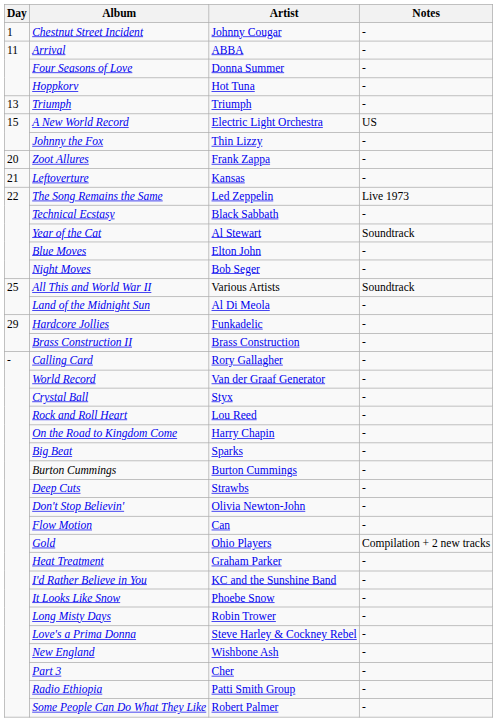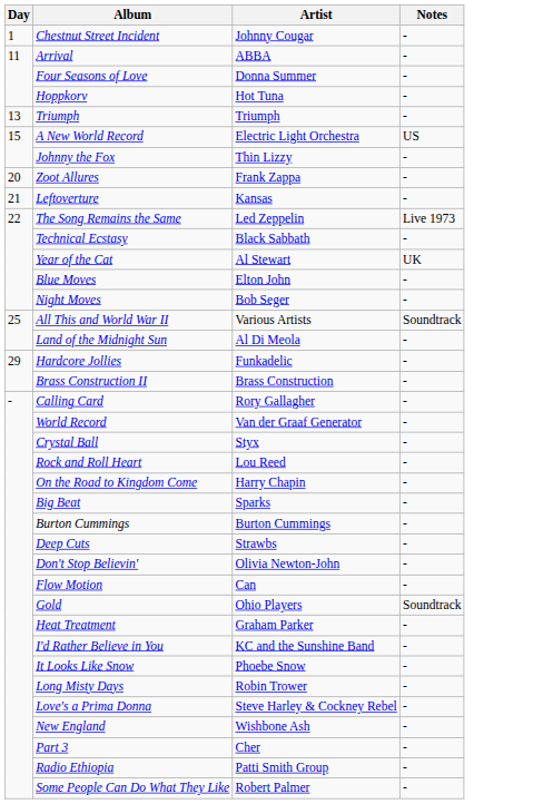Year of the Cat | Notes: Soundtrack -> UK
Gold | Notes: Compilation + 2 new tracks -> Soundtrack
